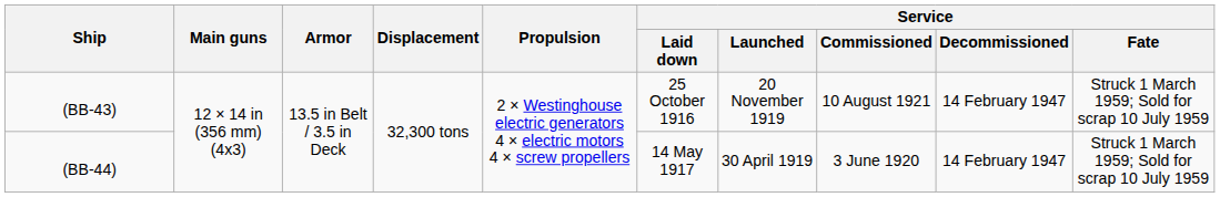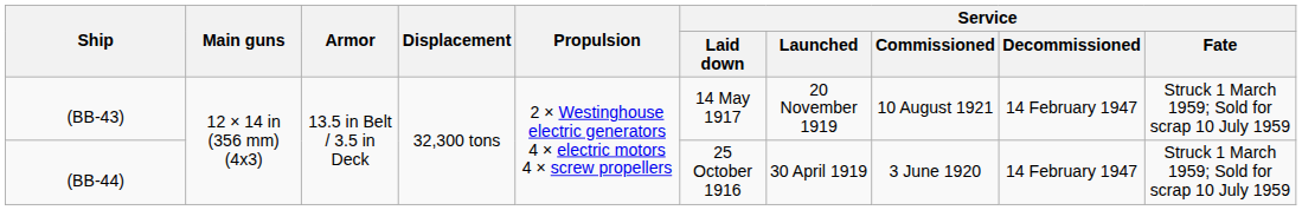(BB-43) | Service / Laid down: 25 October 1916 -> 14 May 1917
(BB-44) | Service / Laid down: 14 May 1917 -> 25 October 1916
